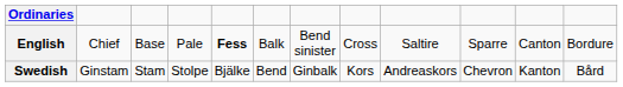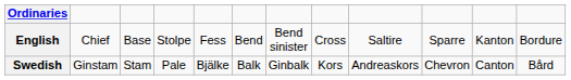English | column 4: Pale -> Stolpe
English | column 5: bold -> normal
English | column 6: Balk -> Bend
English | column 11: Canton -> Kanton
Swedish | column 4: Stolpe -> Pale
Swedish | column 6: Bend -> Balk
Swedish | column 11: Kanton -> Canton
